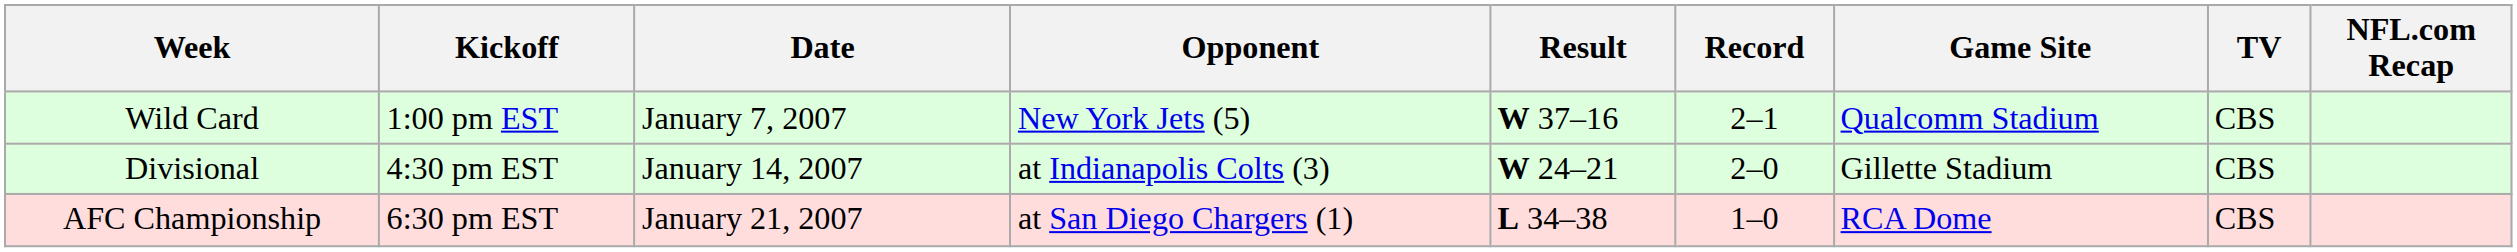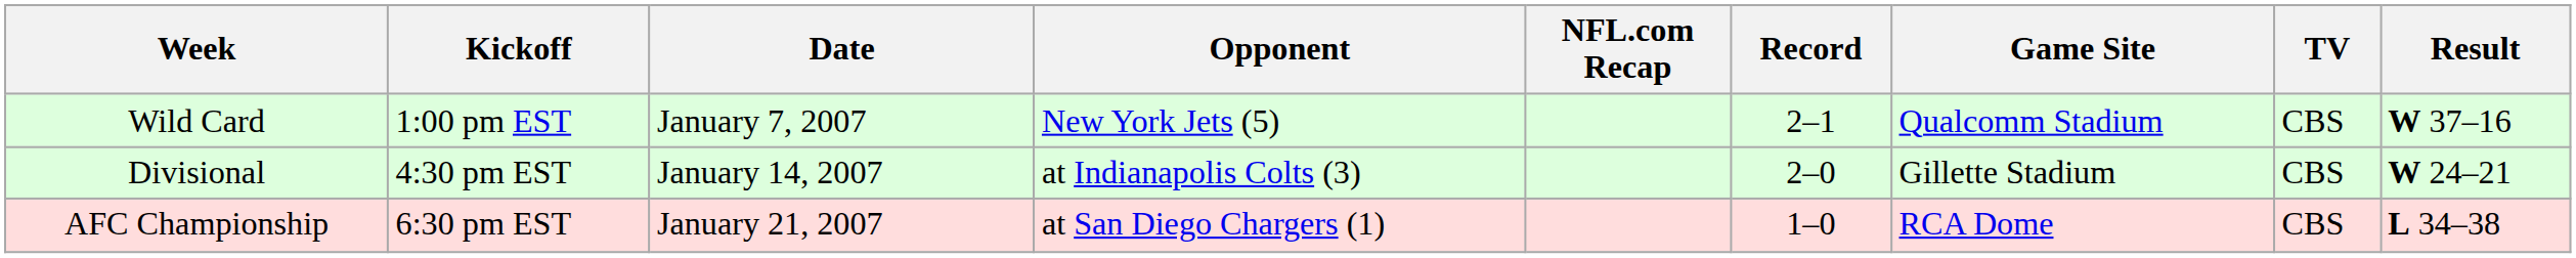columns swapped: Result <-> NFL.com Recap
